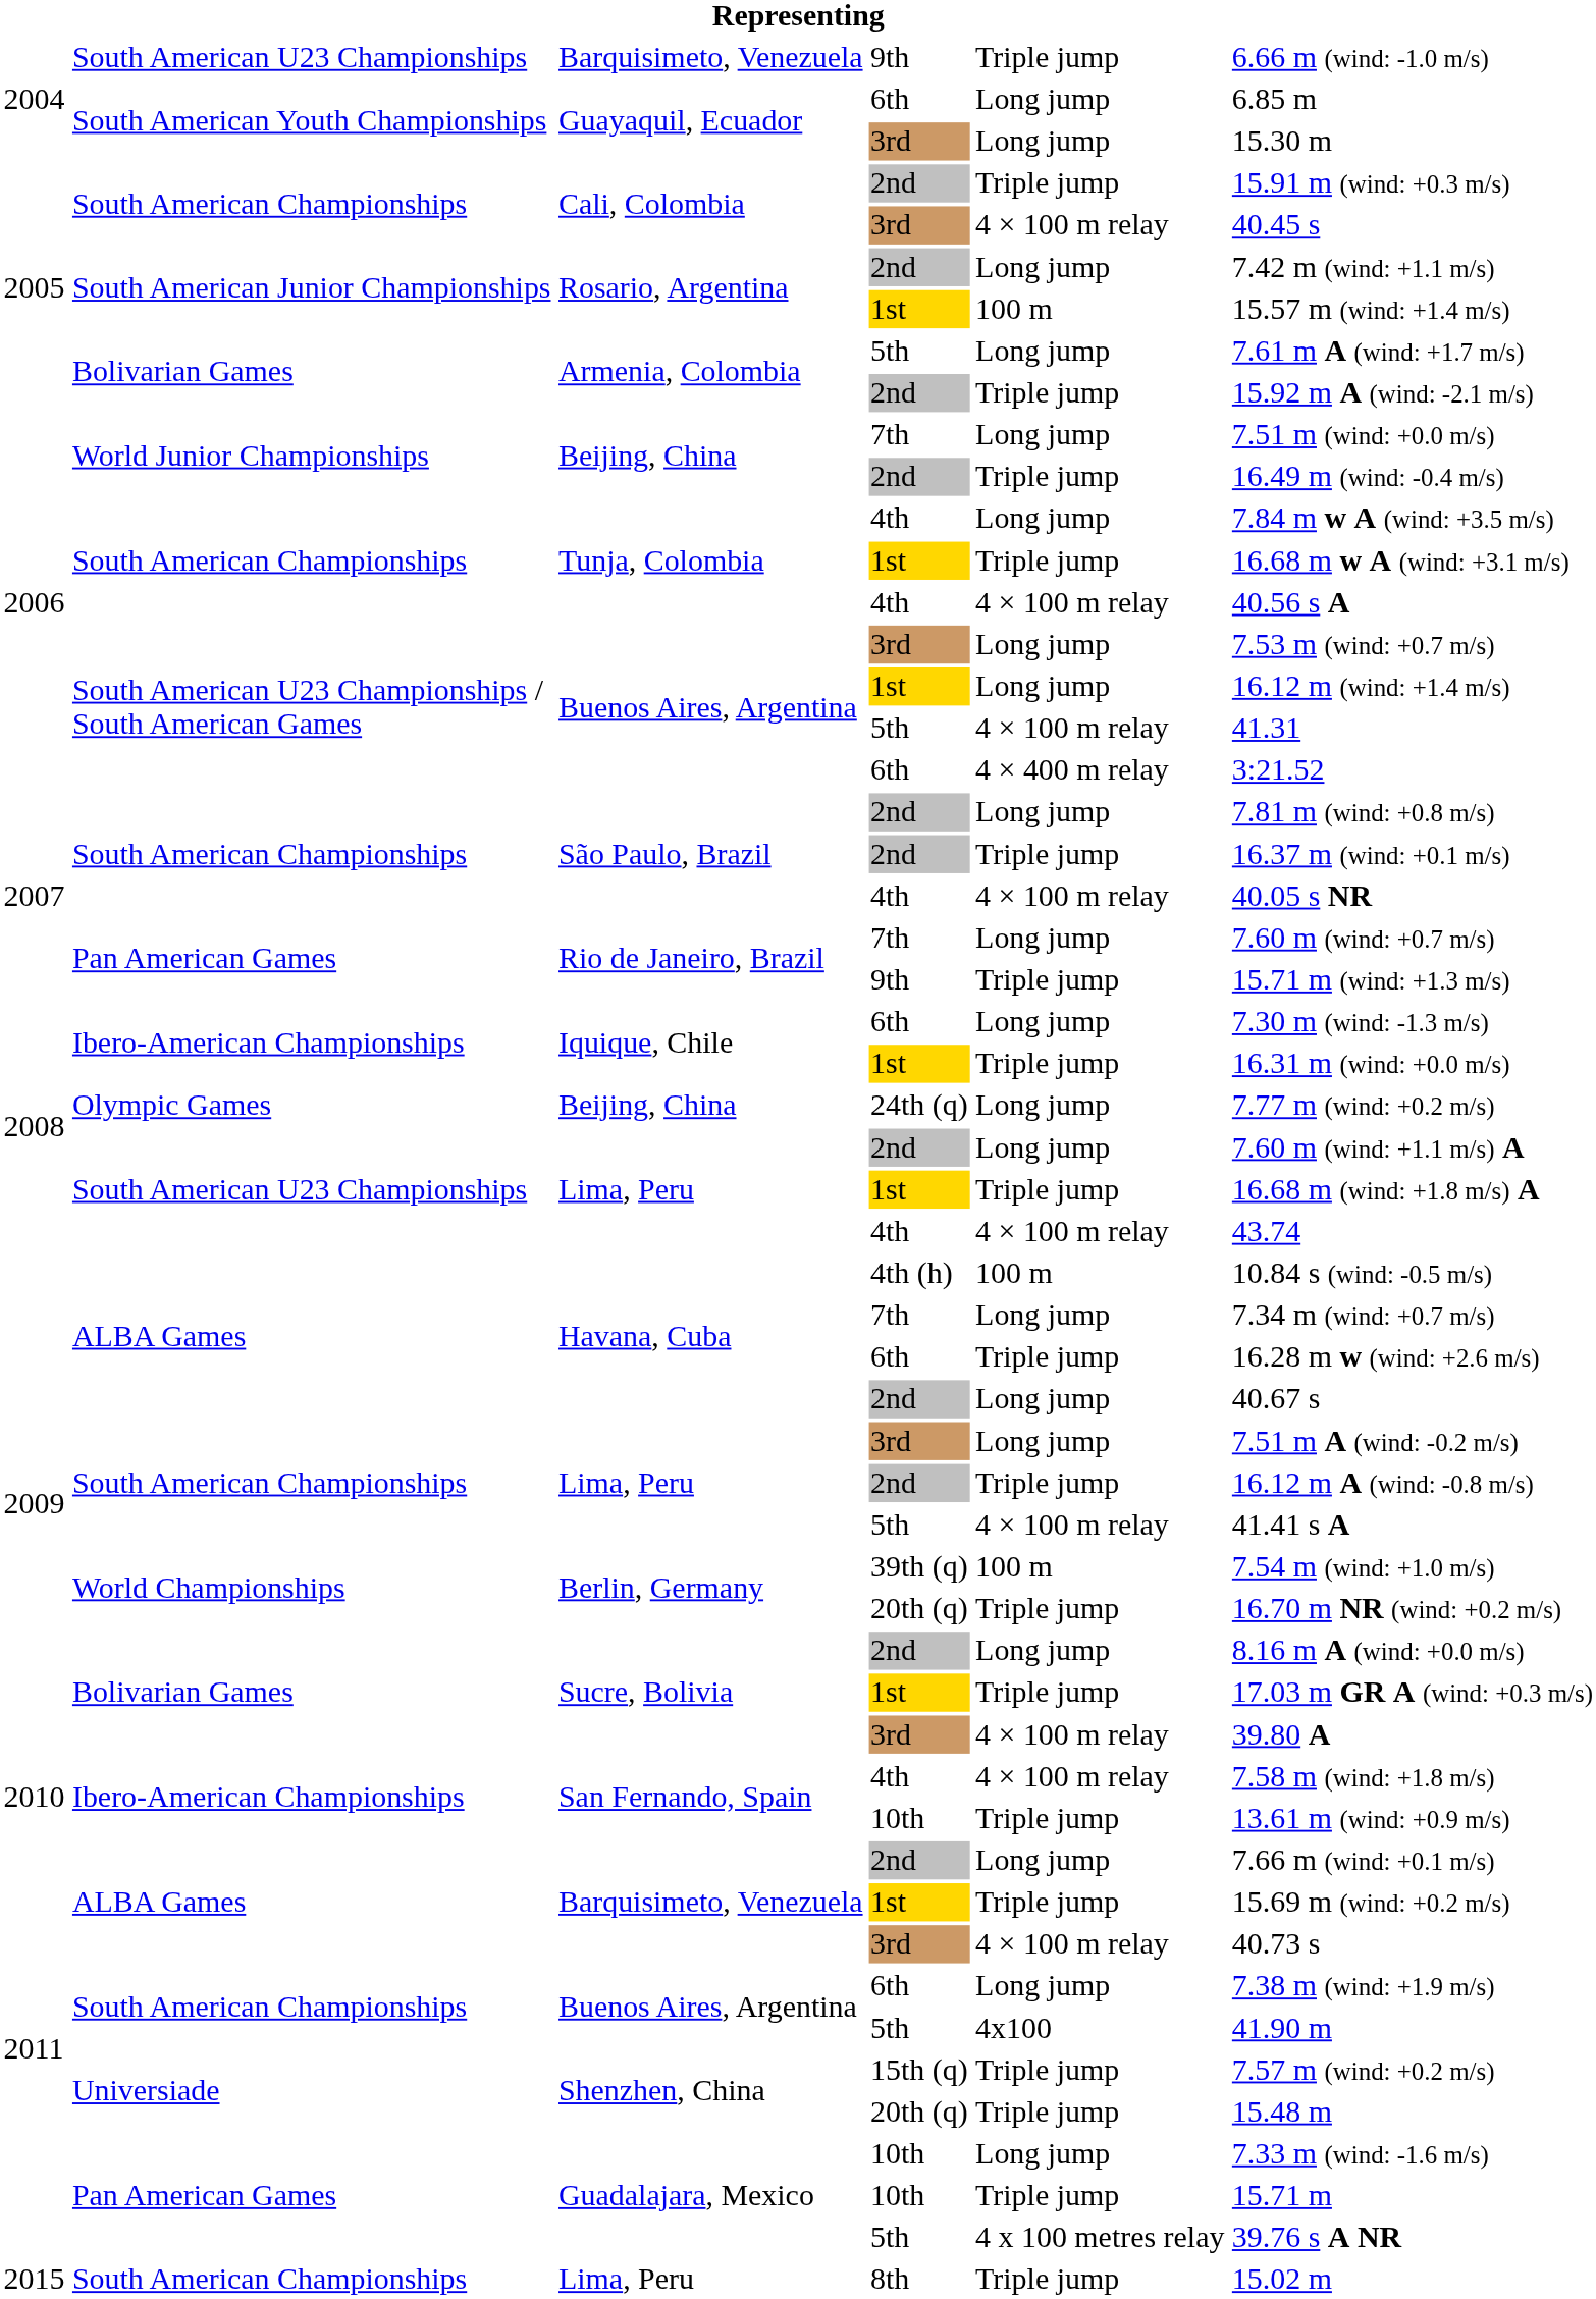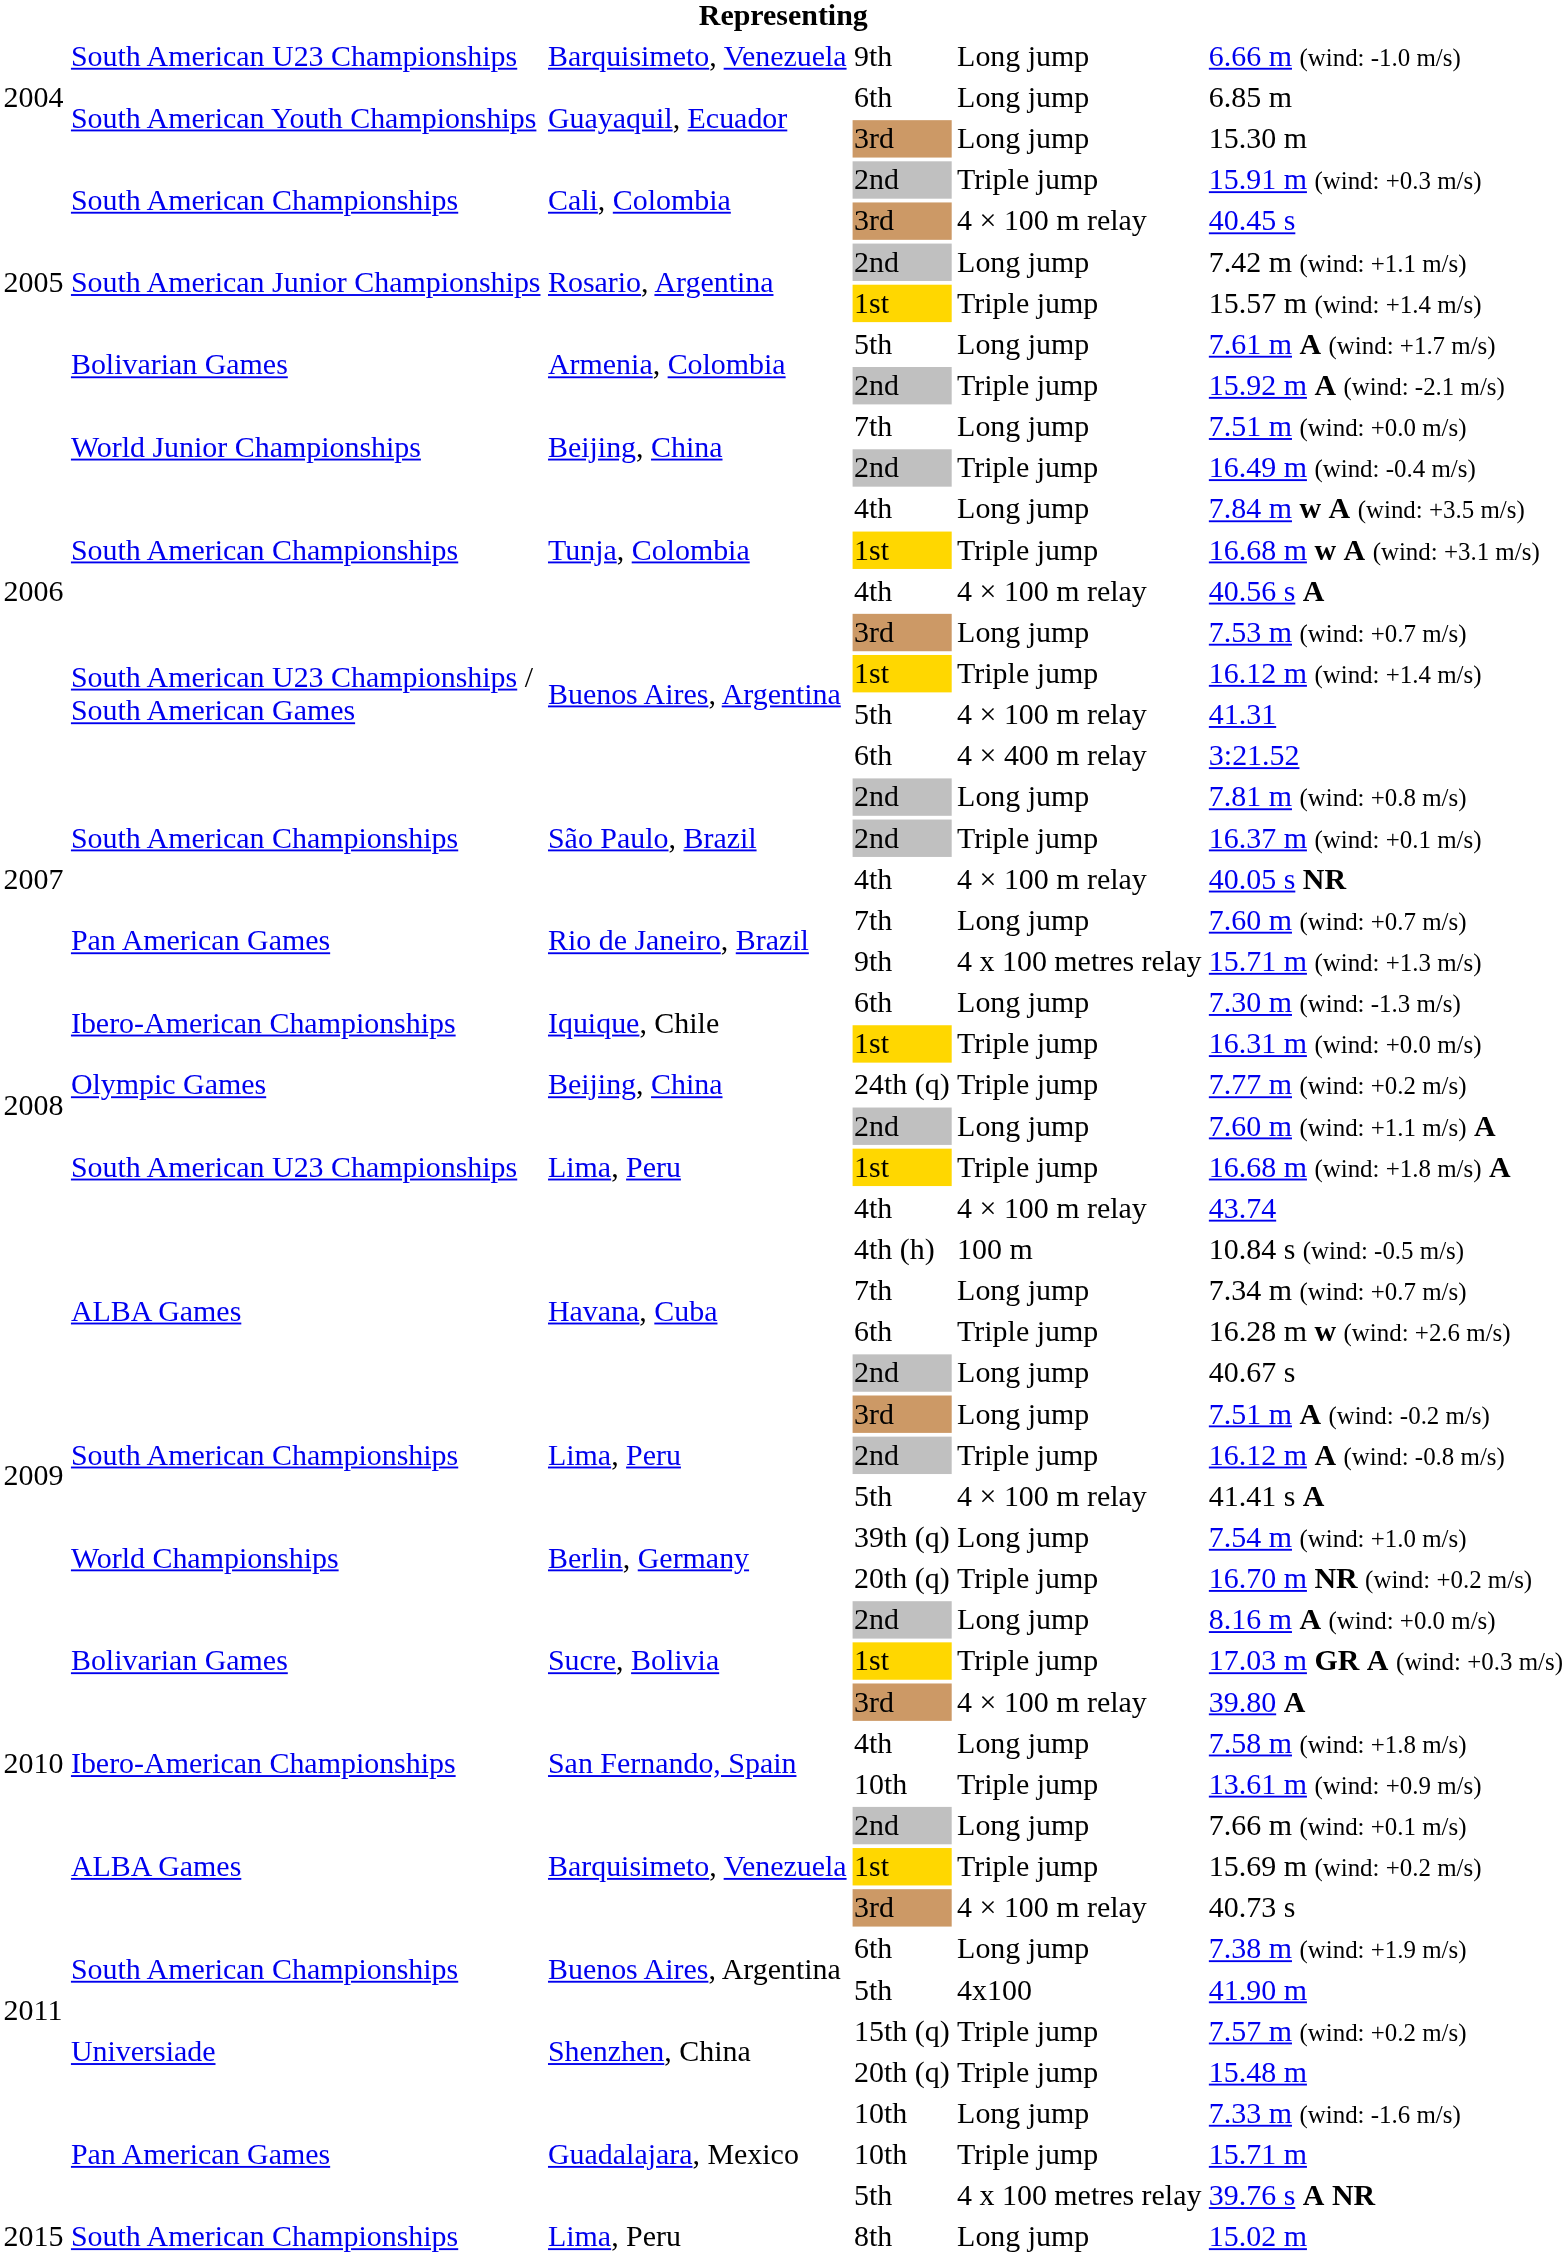Barquisimeto, Venezuela / 9th | column 5: Triple jump -> Long jump
Rosario, Argentina / 1st | column 5: 100 m -> Triple jump
Buenos Aires, Argentina / 1st | column 5: Long jump -> Triple jump
Rio de Janeiro, Brazil / 9th | column 5: Triple jump -> 4 x 100 metres relay
Beijing, China / 24th (q) | column 5: Long jump -> Triple jump
Berlin, Germany / 39th (q) | column 5: 100 m -> Long jump
San Fernando, Spain / 4th | column 5: 4 × 100 m relay -> Long jump
Lima, Peru / 8th | column 5: Triple jump -> Long jump
